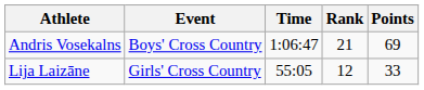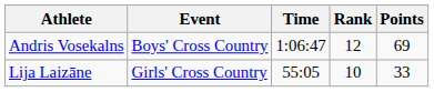Andris Vosekalns | Rank: 21 -> 12
Lija Laizāne | Rank: 12 -> 10
